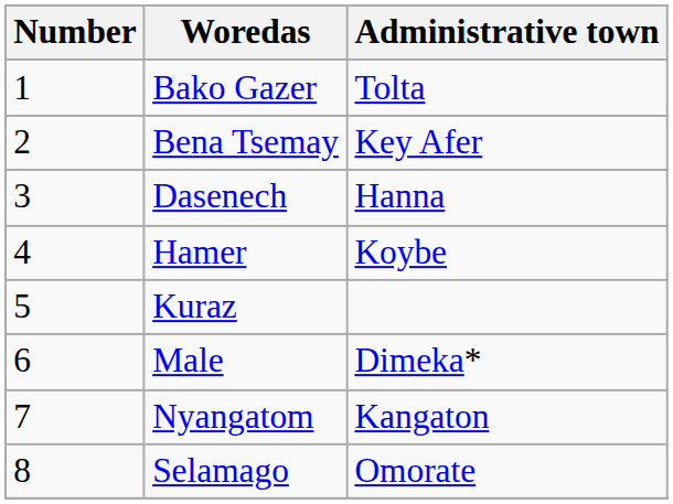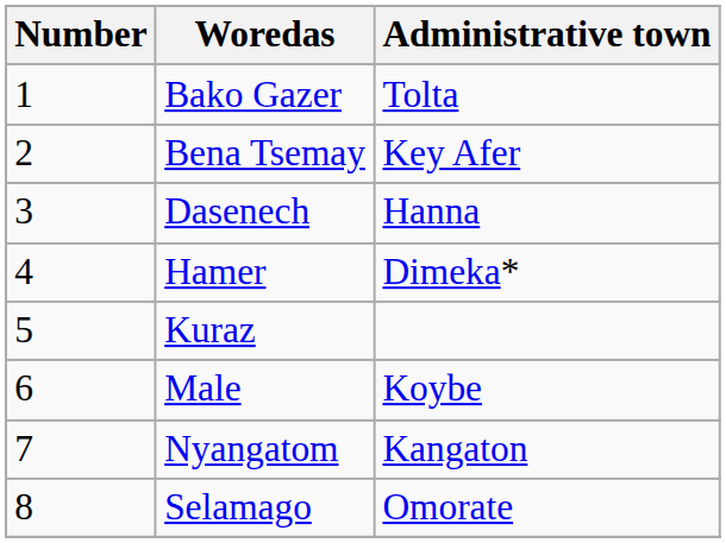Hamer | Administrative town: Koybe -> Dimeka*
Male | Administrative town: Dimeka* -> Koybe
